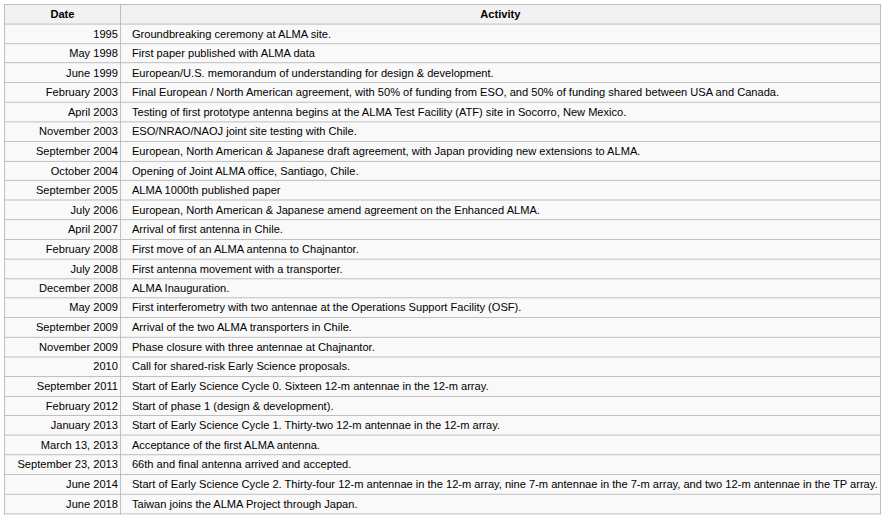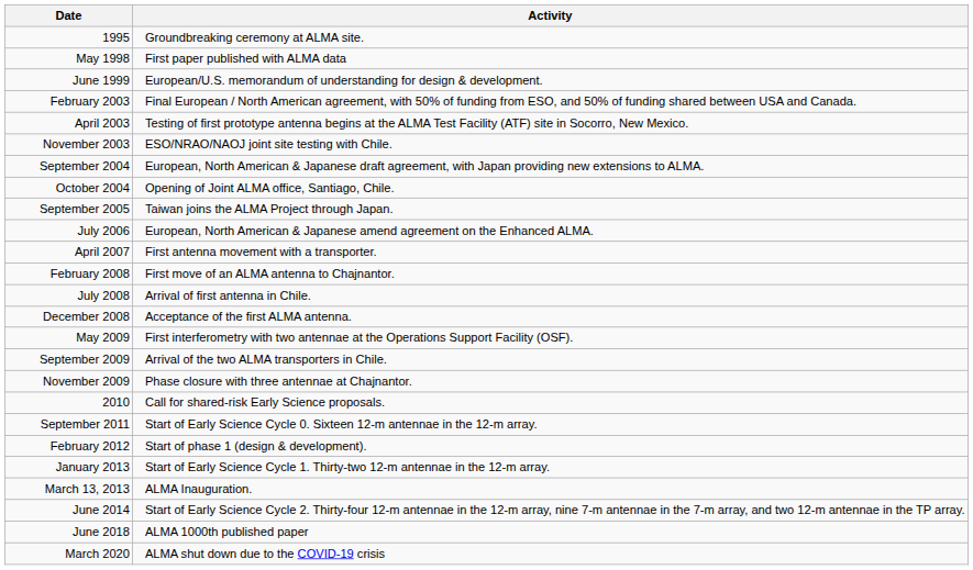September 2005 | Activity: ALMA 1000th published paper -> Taiwan joins the ALMA Project through Japan.
April 2007 | Activity: Arrival of first antenna in Chile. -> First antenna movement with a transporter.
July 2008 | Activity: First antenna movement with a transporter. -> Arrival of first antenna in Chile.
December 2008 | Activity: ALMA Inauguration. -> Acceptance of the first ALMA antenna.
March 13, 2013 | Activity: Acceptance of the first ALMA antenna. -> ALMA Inauguration.
- row: September 23, 2013 | 66th and final antenna arrived and accepted.
June 2018 | Activity: Taiwan joins the ALMA Project through Japan. -> ALMA 1000th published paper
+ row: March 2020 | ALMA shut down due to the COVID-19 crisis
